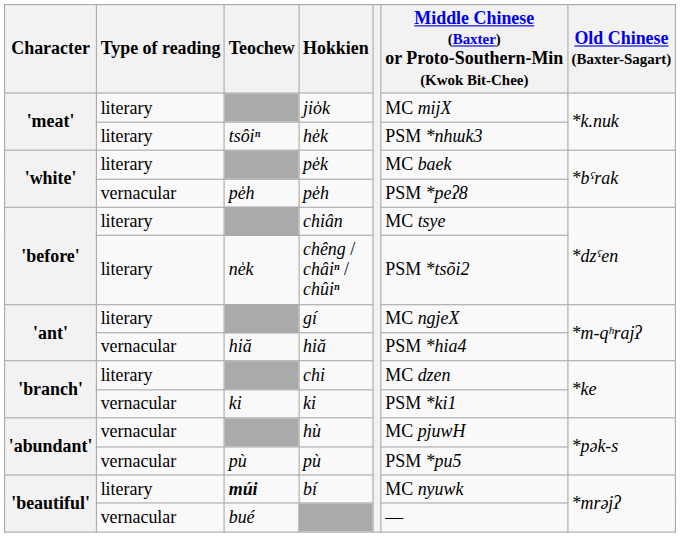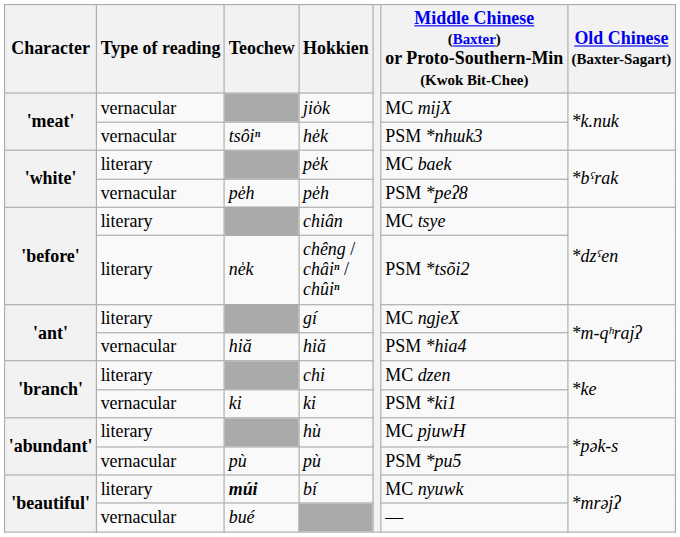jio̍k | Type of reading: literary -> vernacular
he̍k | Type of reading: literary -> vernacular
hù | Type of reading: vernacular -> literary
